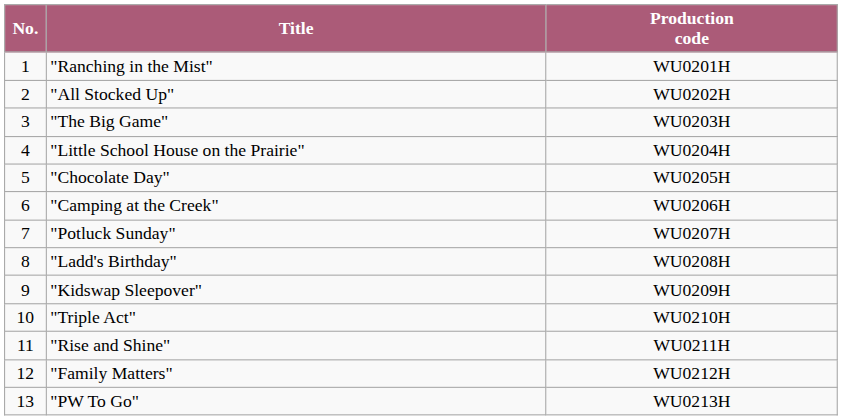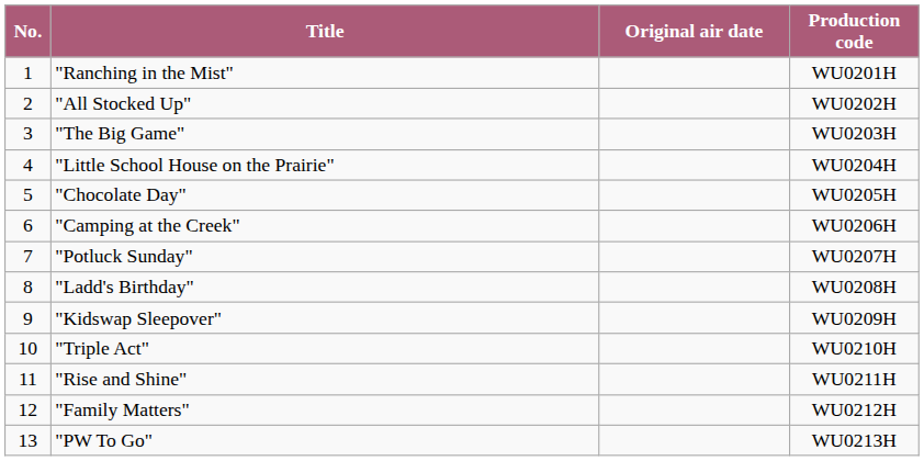+ column: Original air date
